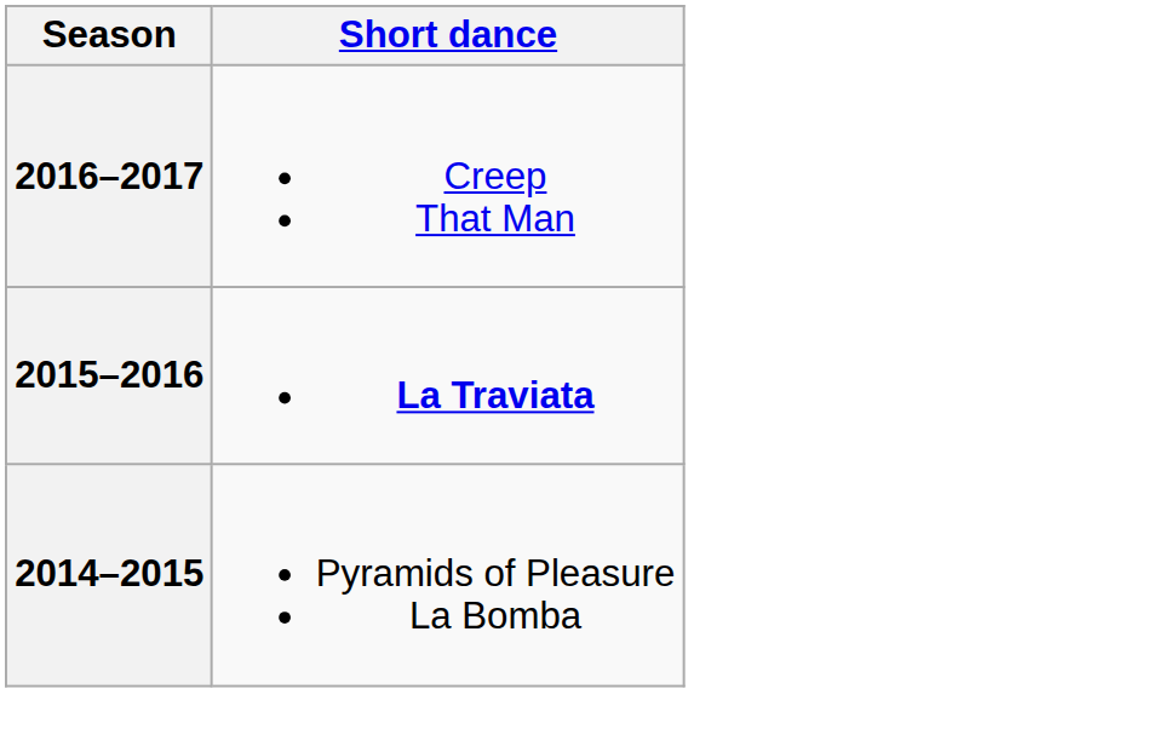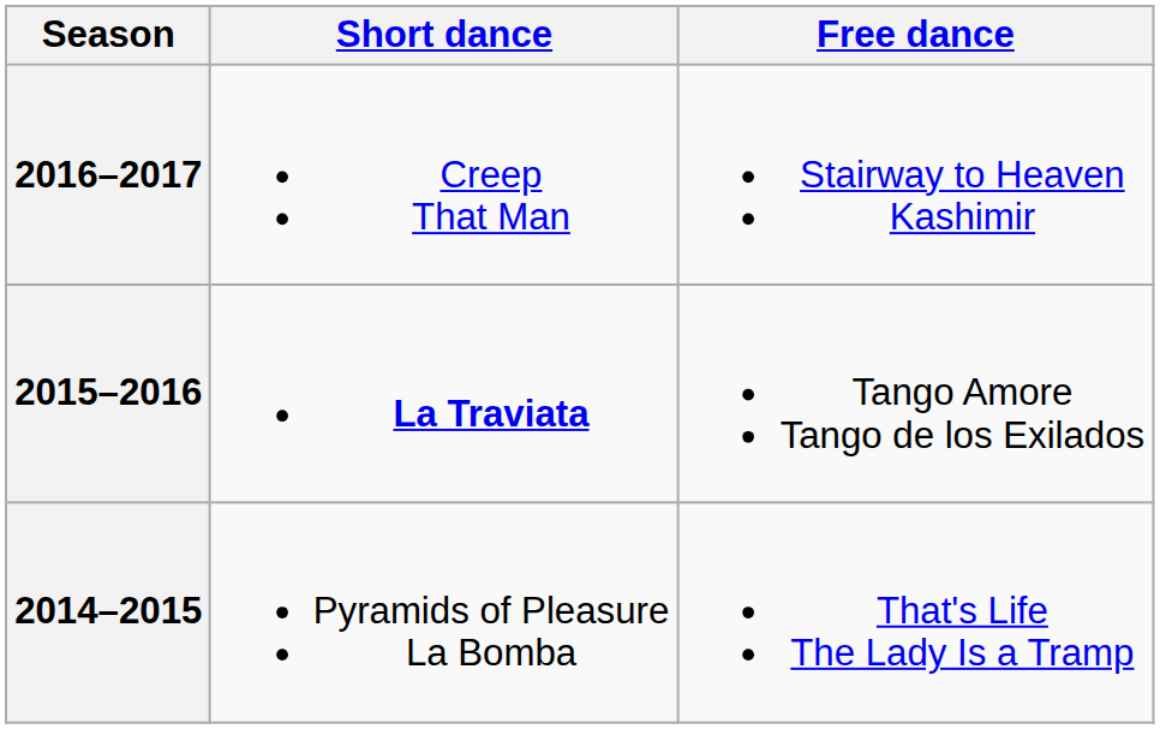+ column: Free dance | Stairway to Heaven Kashimir | Tango Amore Tango de los Exilados | That's Life The Lady Is a Tramp
